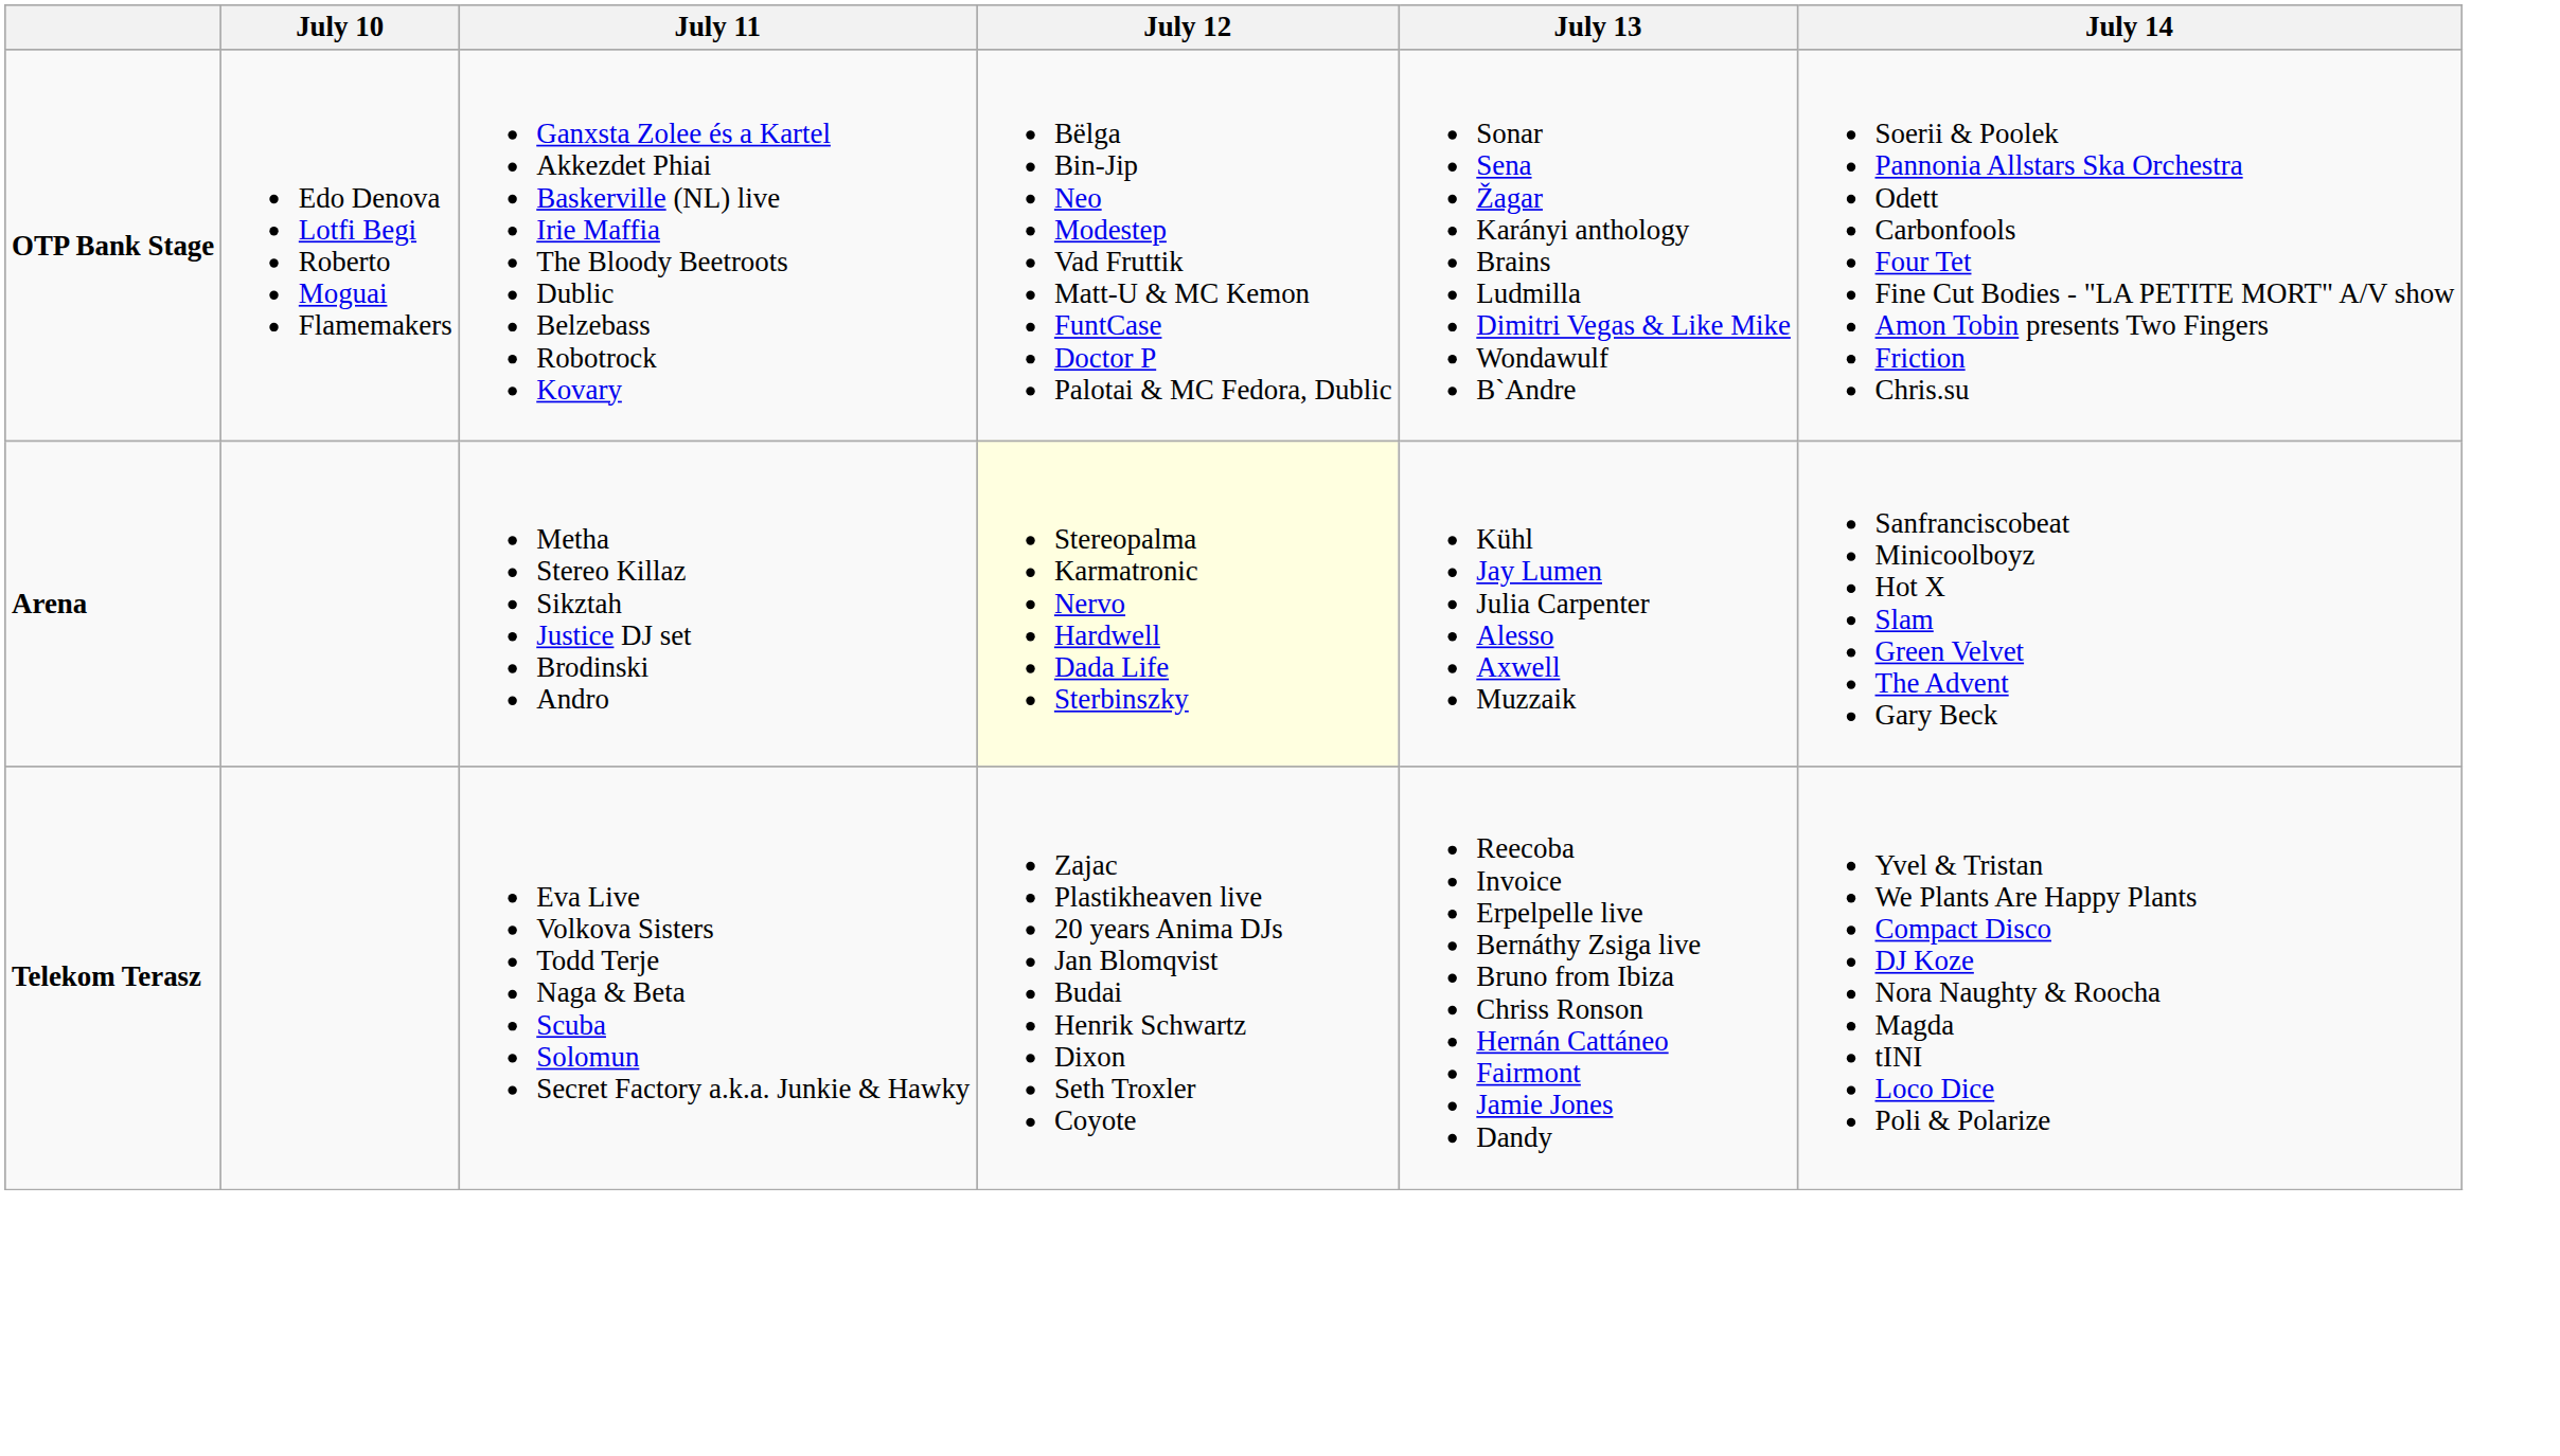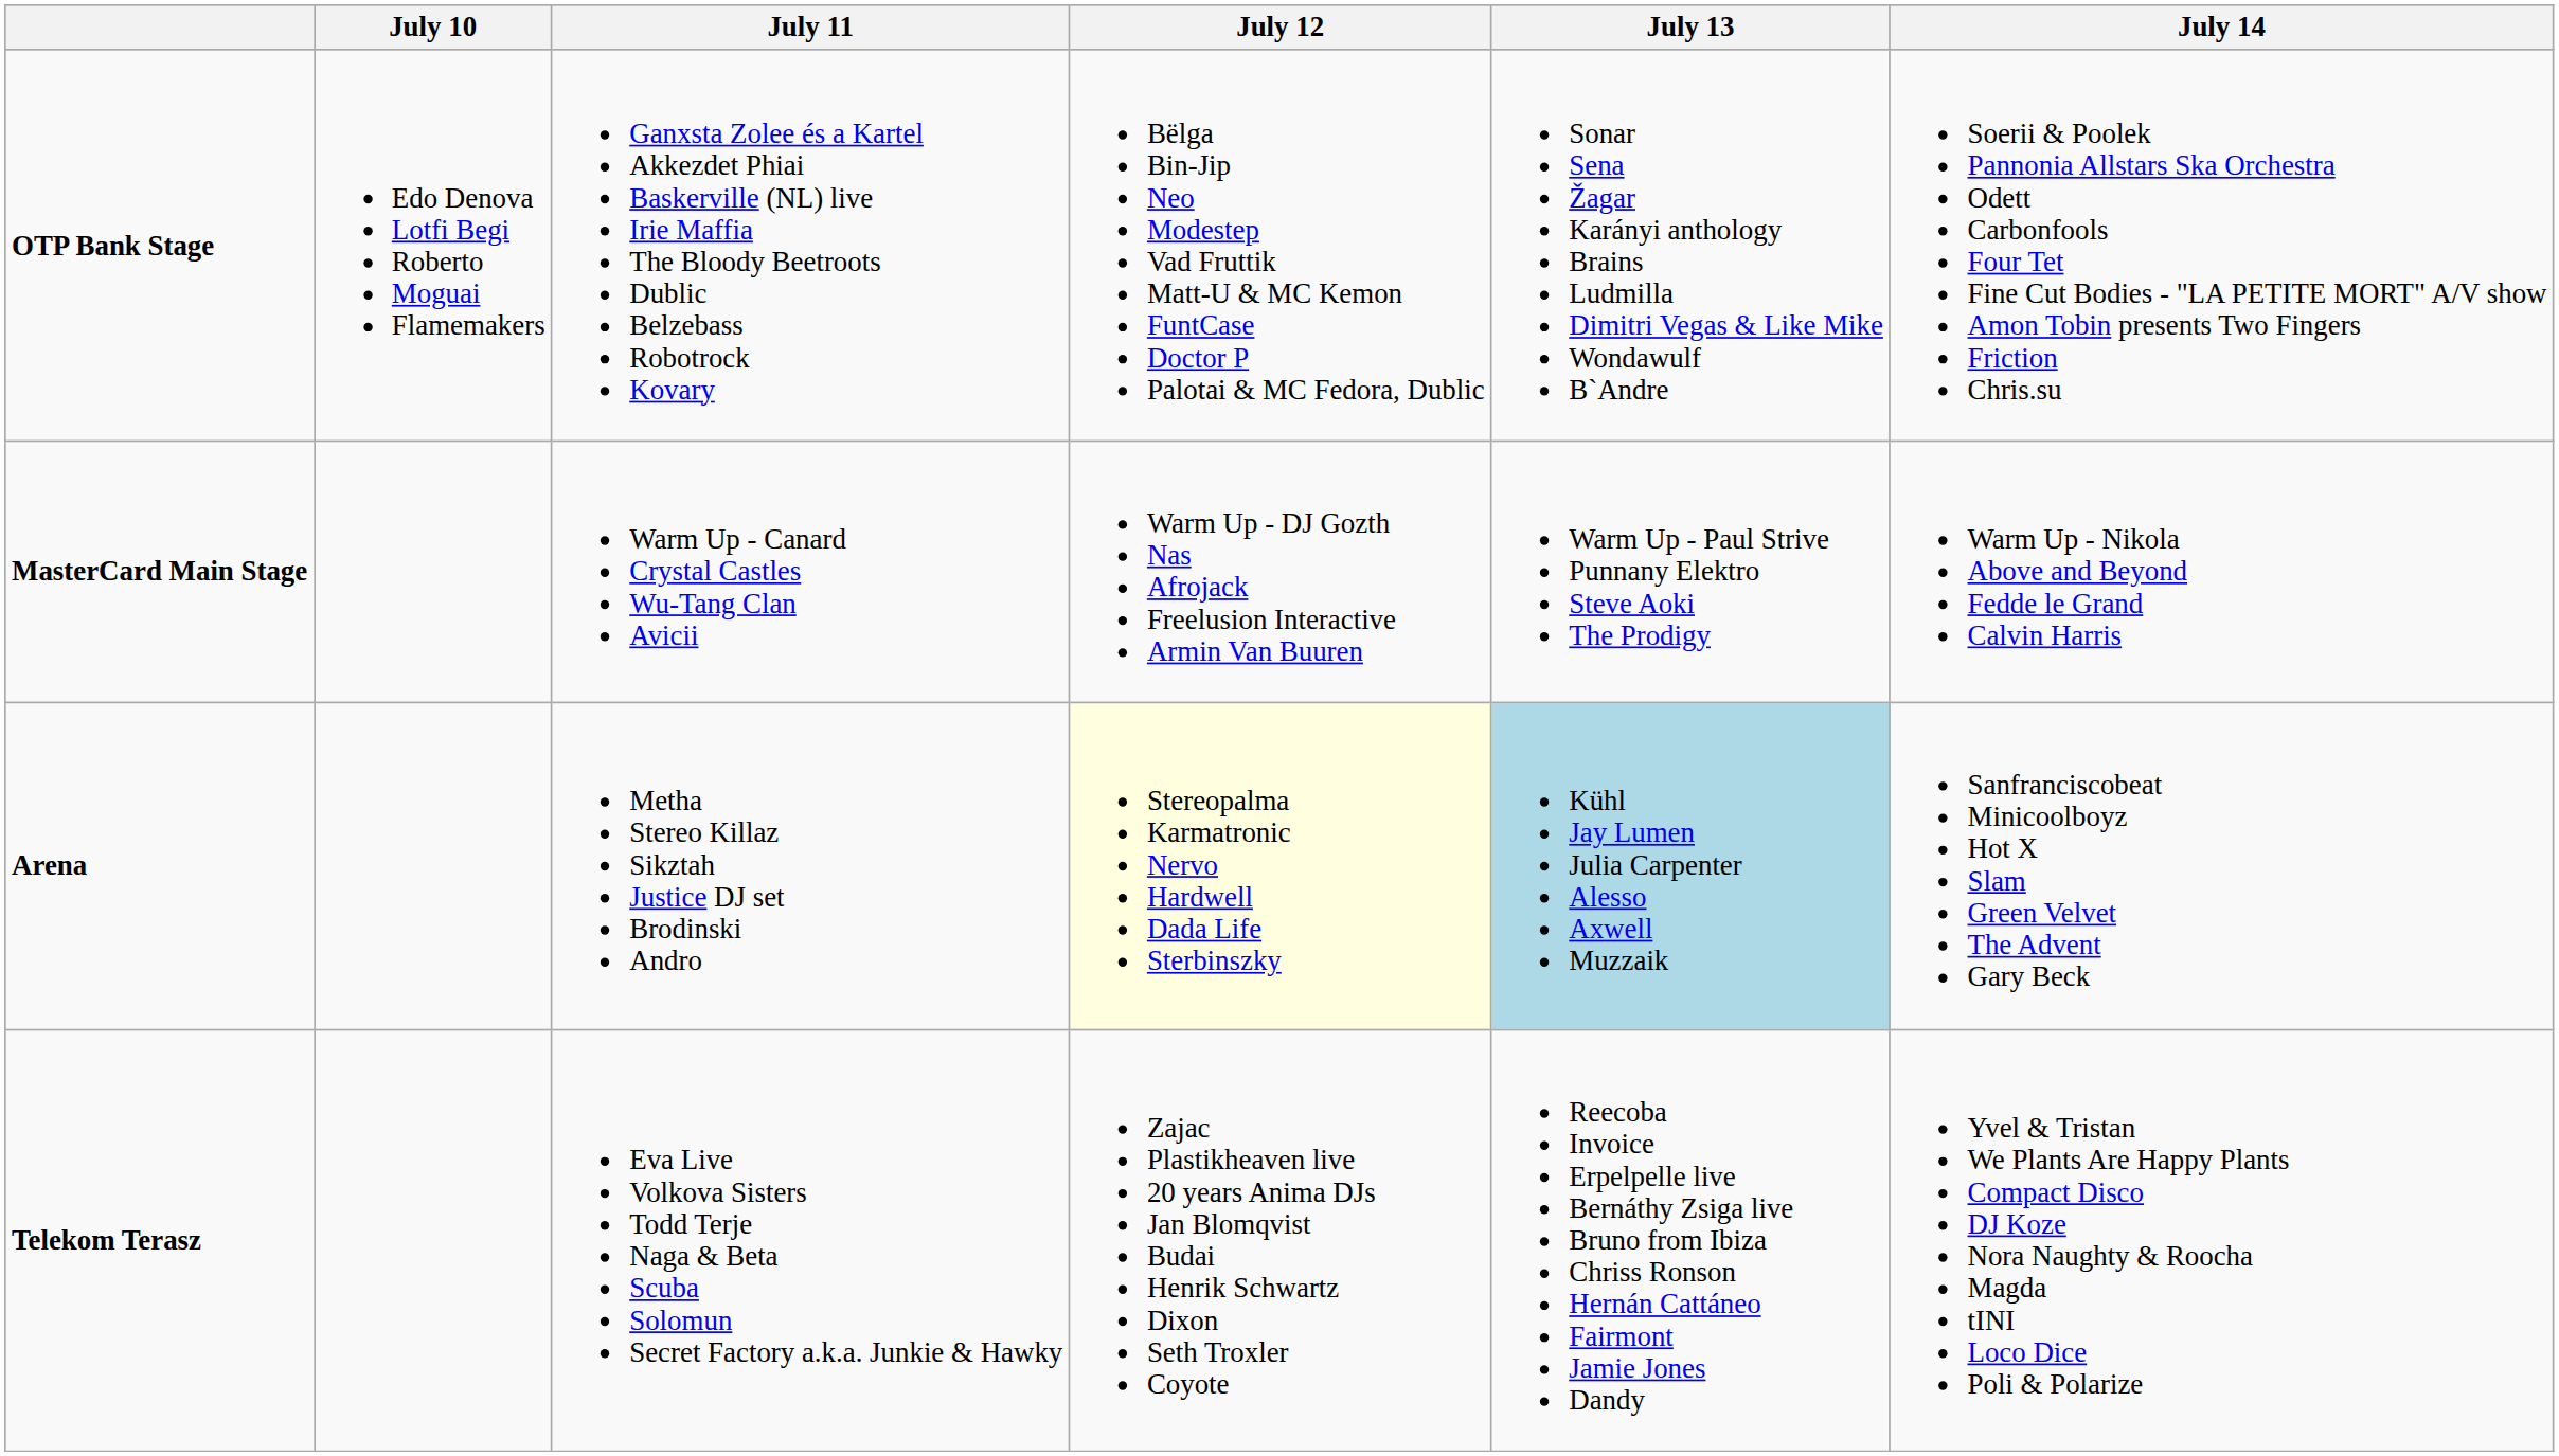+ row: MasterCard Main Stage | Warm Up - Canard Crystal Castles Wu-Tang Clan Avicii | Warm Up - DJ Gozth Nas Afrojack Freelusion Interactive Armin Van Buuren | Warm Up - Paul Strive Punnany Elektro Steve Aoki The Prodigy | Warm Up - Nikola Above and Beyond Fedde le Grand Calvin Harris
Arena | July 13: no background -> lightblue background
